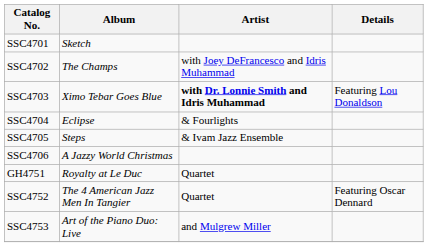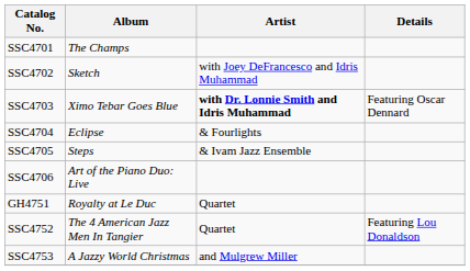SSC4701 | Album: Sketch -> The Champs
SSC4702 | Album: The Champs -> Sketch
SSC4703 | Details: Featuring Lou Donaldson -> Featuring Oscar Dennard
SSC4706 | Album: A Jazzy World Christmas -> Art of the Piano Duo: Live
SSC4752 | Details: Featuring Oscar Dennard -> Featuring Lou Donaldson
SSC4753 | Album: Art of the Piano Duo: Live -> A Jazzy World Christmas
